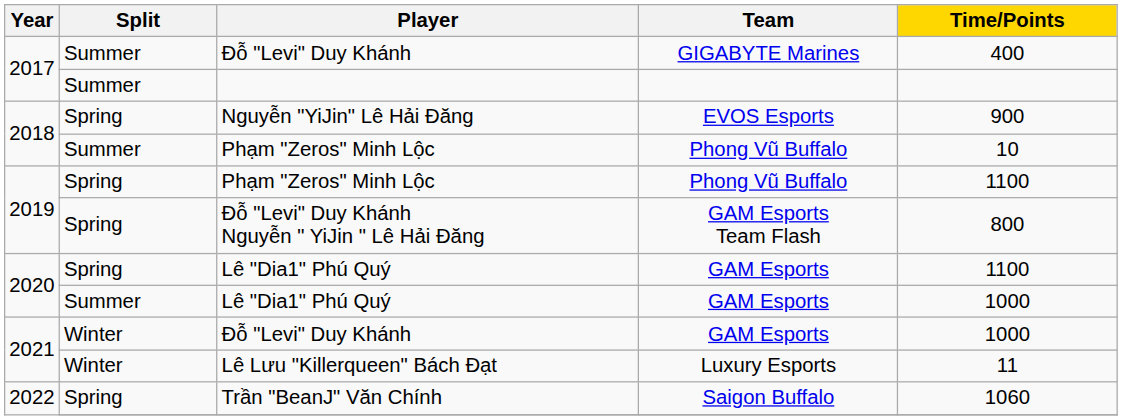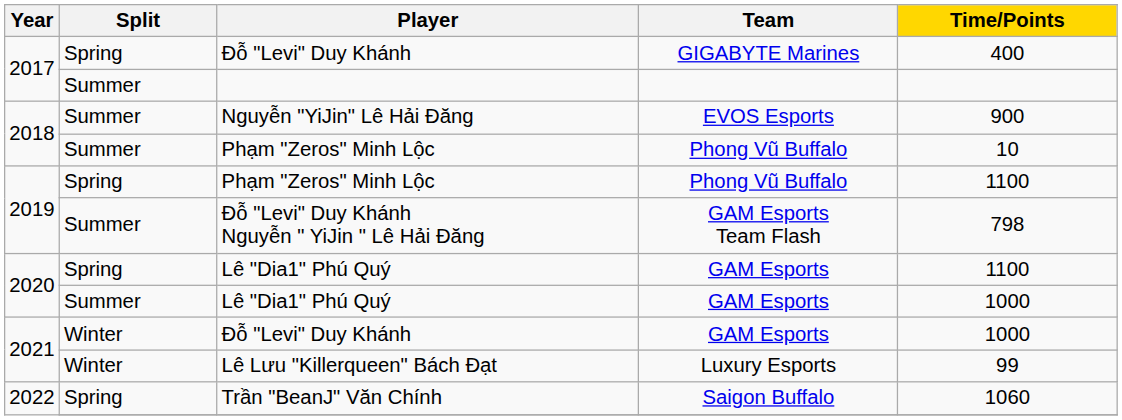2017 / Đỗ "Levi" Duy Khánh | Split: Summer -> Spring
Nguyễn "YiJin" Lê Hải Đăng | Split: Spring -> Summer
Đỗ "Levi" Duy Khánh Nguyễn " YiJin " Lê Hải Đăng | Split: Spring -> Summer
Đỗ "Levi" Duy Khánh Nguyễn " YiJin " Lê Hải Đăng | Time/Points: 800 -> 798
Lê Lưu "Killerqueen" Bách Đạt | Time/Points: 11 -> 99
